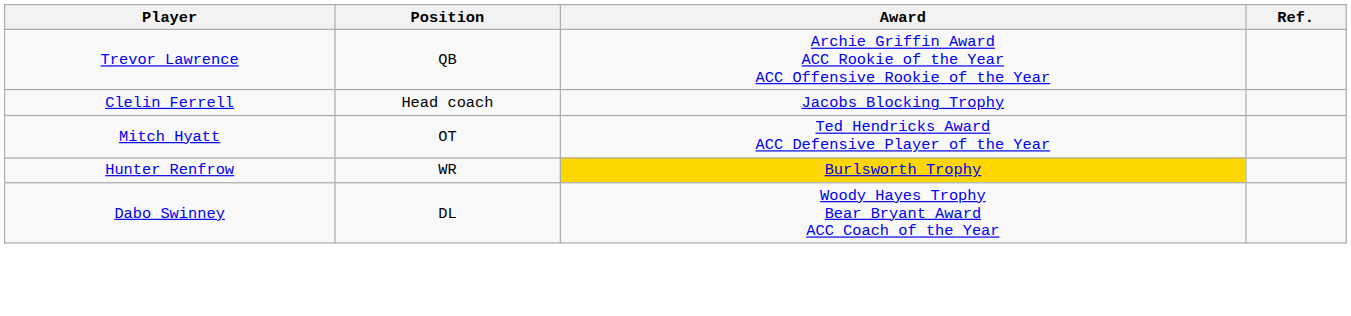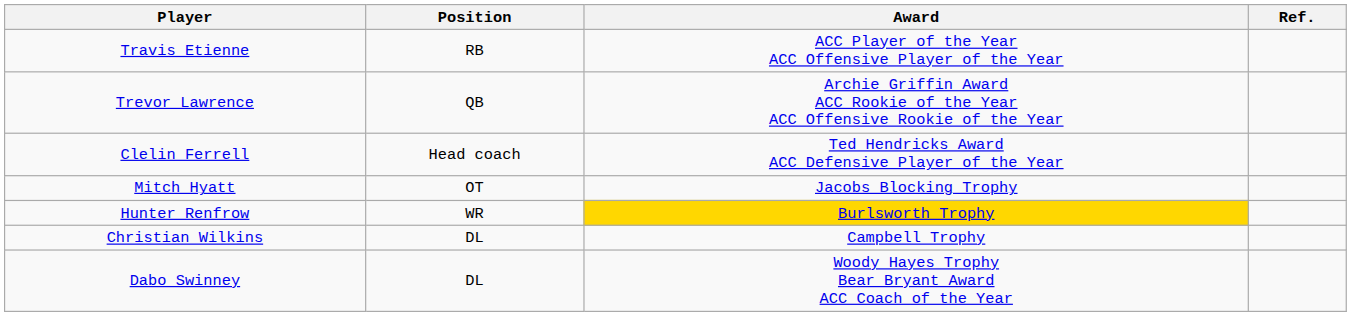+ row: Travis Etienne | RB | ACC Player of the Year ACC Offensive Player of the Year
Clelin Ferrell | Award: Jacobs Blocking Trophy -> Ted Hendricks Award ACC Defensive Player of the Year
Mitch Hyatt | Award: Ted Hendricks Award ACC Defensive Player of the Year -> Jacobs Blocking Trophy
+ row: Christian Wilkins | DL | Campbell Trophy
